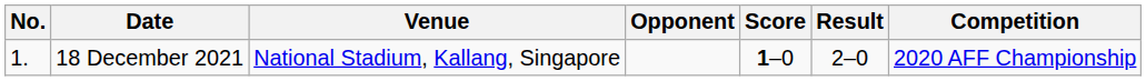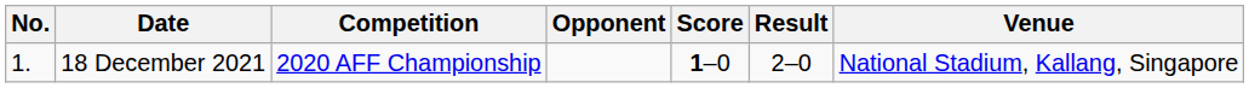columns swapped: Venue <-> Competition
